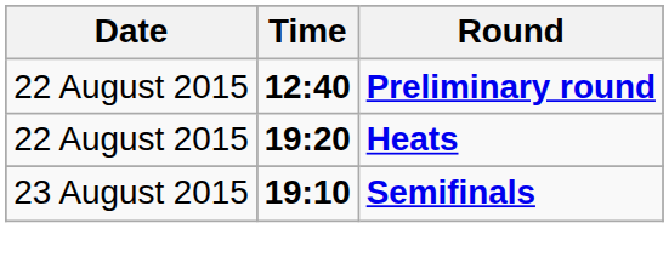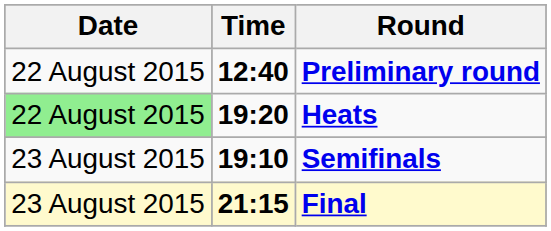Heats | Date: no background -> lightgreen background
+ row: 23 August 2015 | 21:15 | Final
